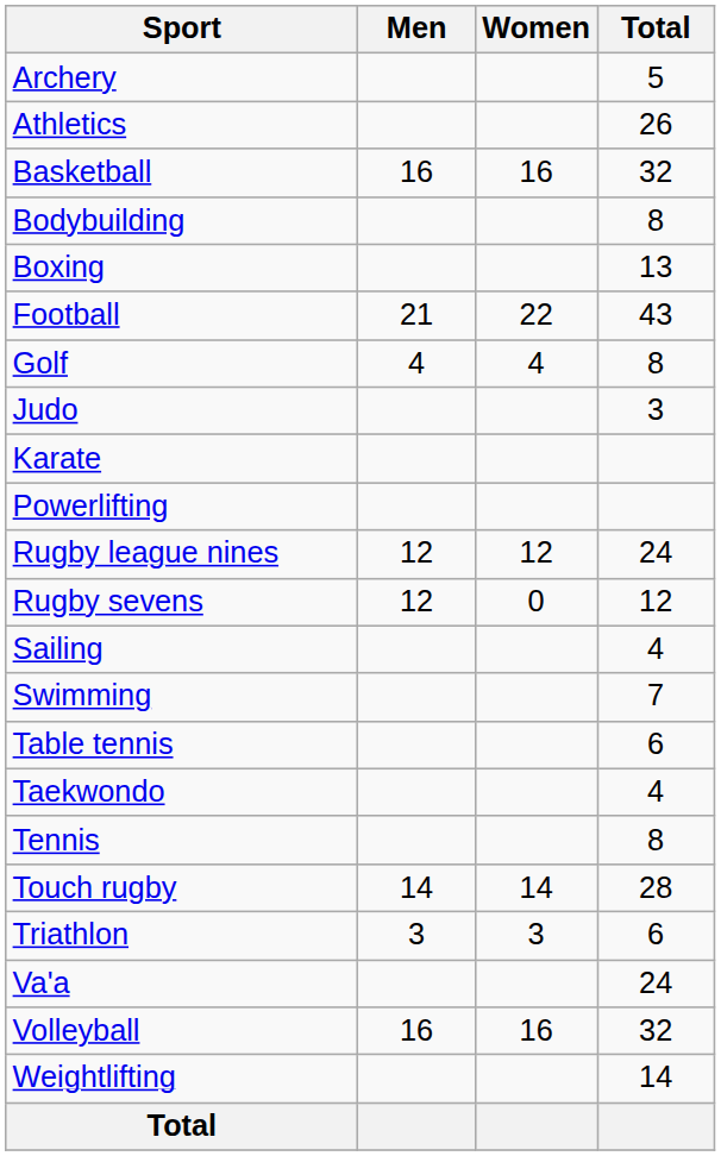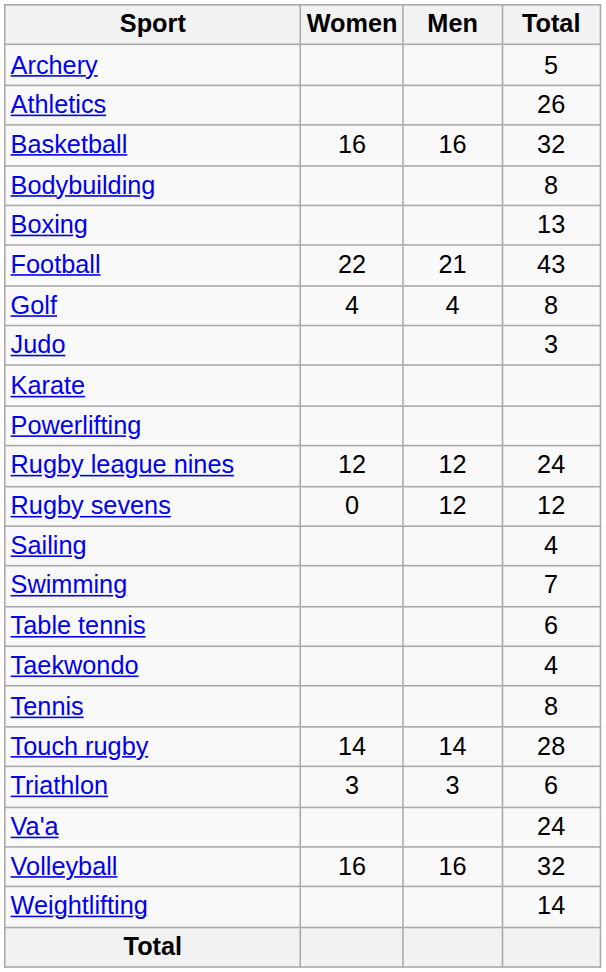columns swapped: Men <-> Women
